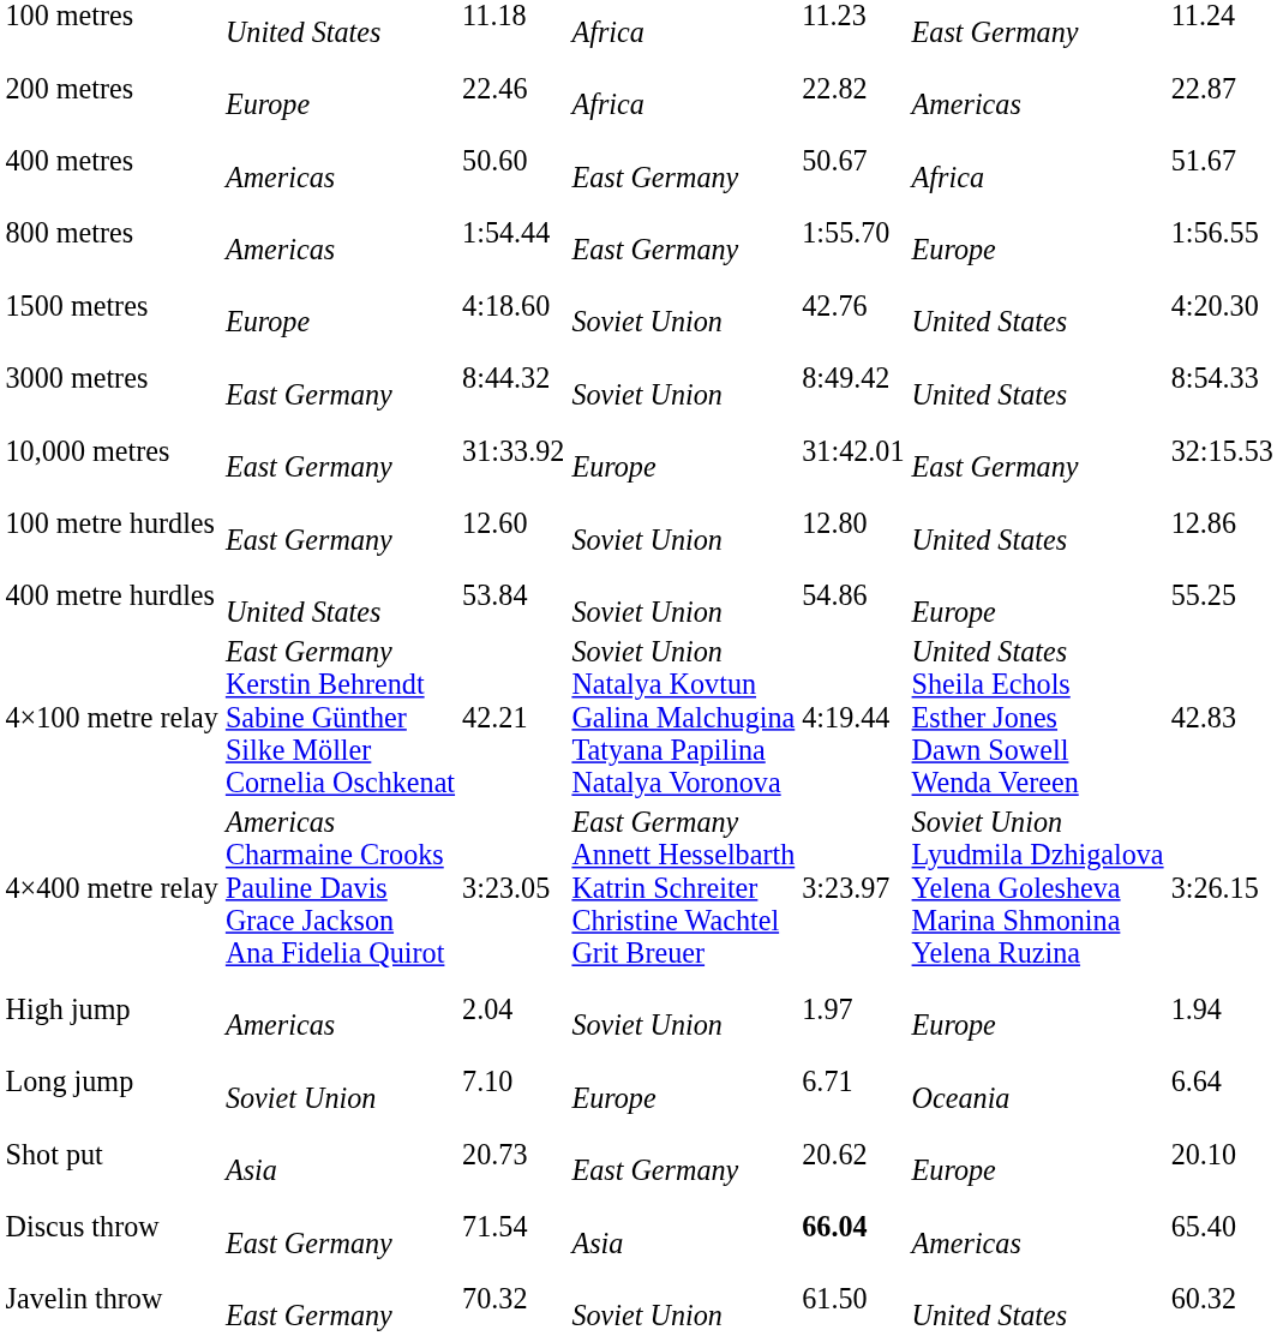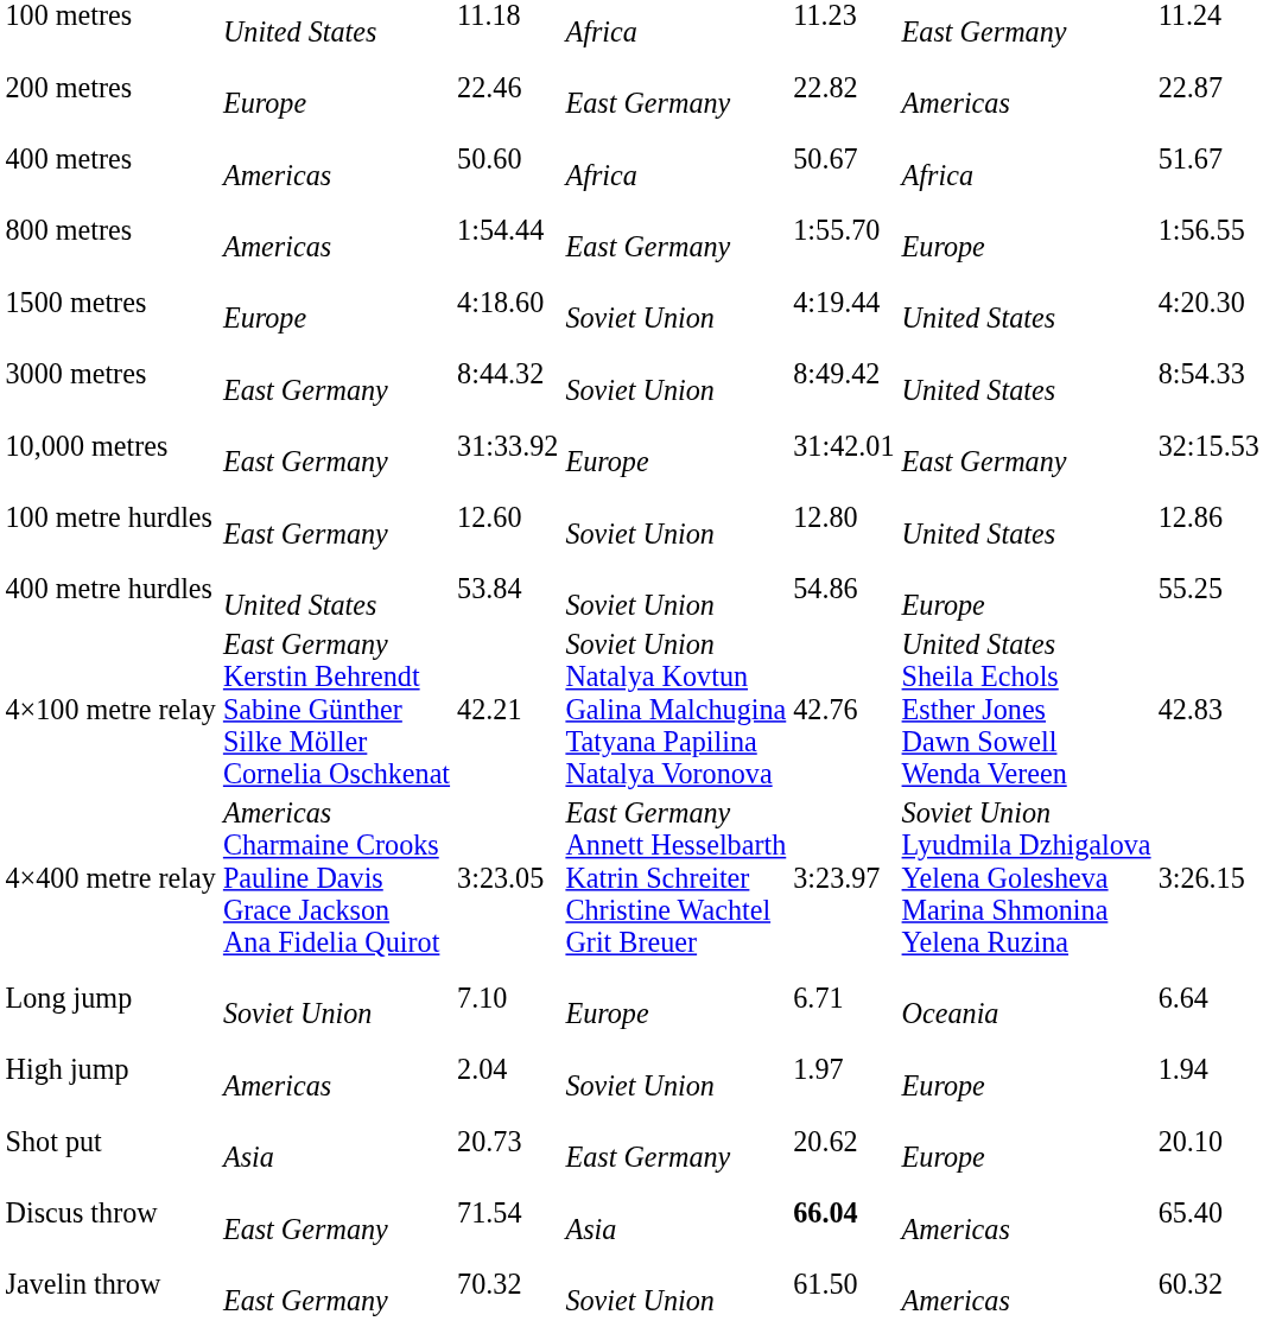200 metres | column 4: Africa -> East Germany
400 metres | column 4: East Germany -> Africa
1500 metres | column 5: 42.76 -> 4:19.44
4×100 metre relay | column 5: 4:19.44 -> 42.76
rows swapped: High jump <-> Long jump
Javelin throw | column 6: United States -> Americas
